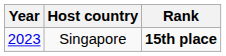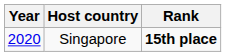Singapore | Year: 2023 -> 2020
